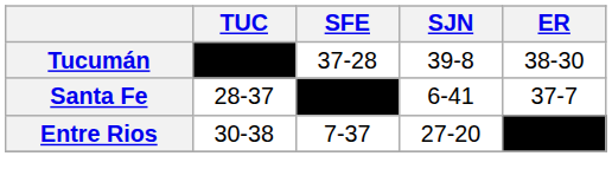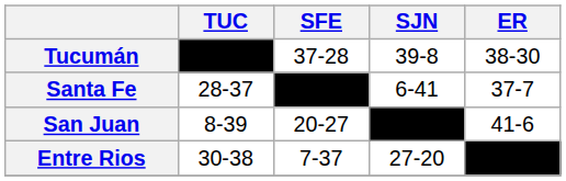+ row: San Juan | 8-39 | 20-27 | –––– | 41-6
